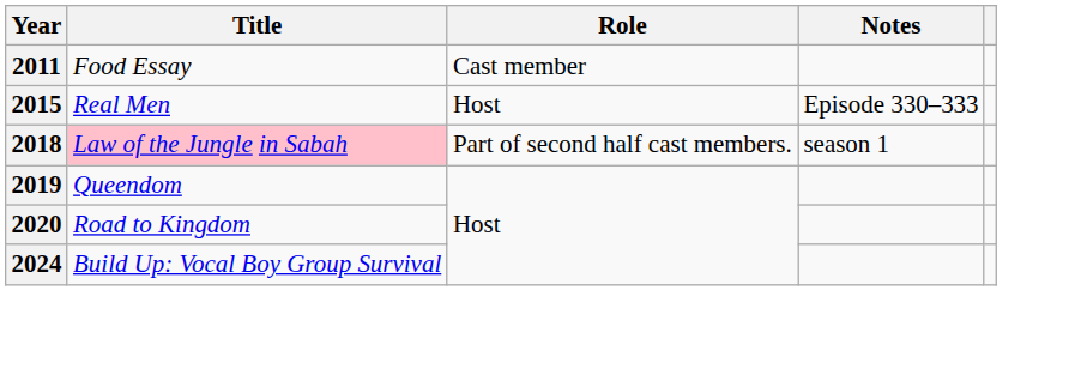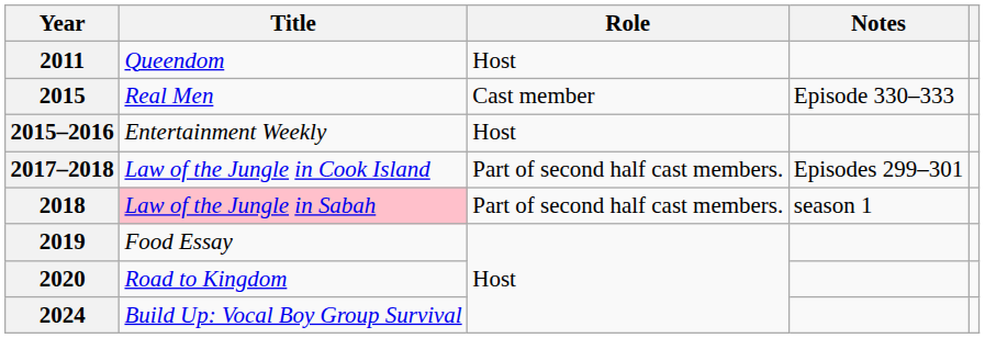2011 | Title: Food Essay -> Queendom
2011 | Role: Cast member -> Host
2015 | Role: Host -> Cast member
+ row: 2015–2016 | Entertainment Weekly | Host
+ row: 2017–2018 | Law of the Jungle in Cook Island | Part of second half cast members. | Episodes 299–301
2019 | Title: Queendom -> Food Essay
